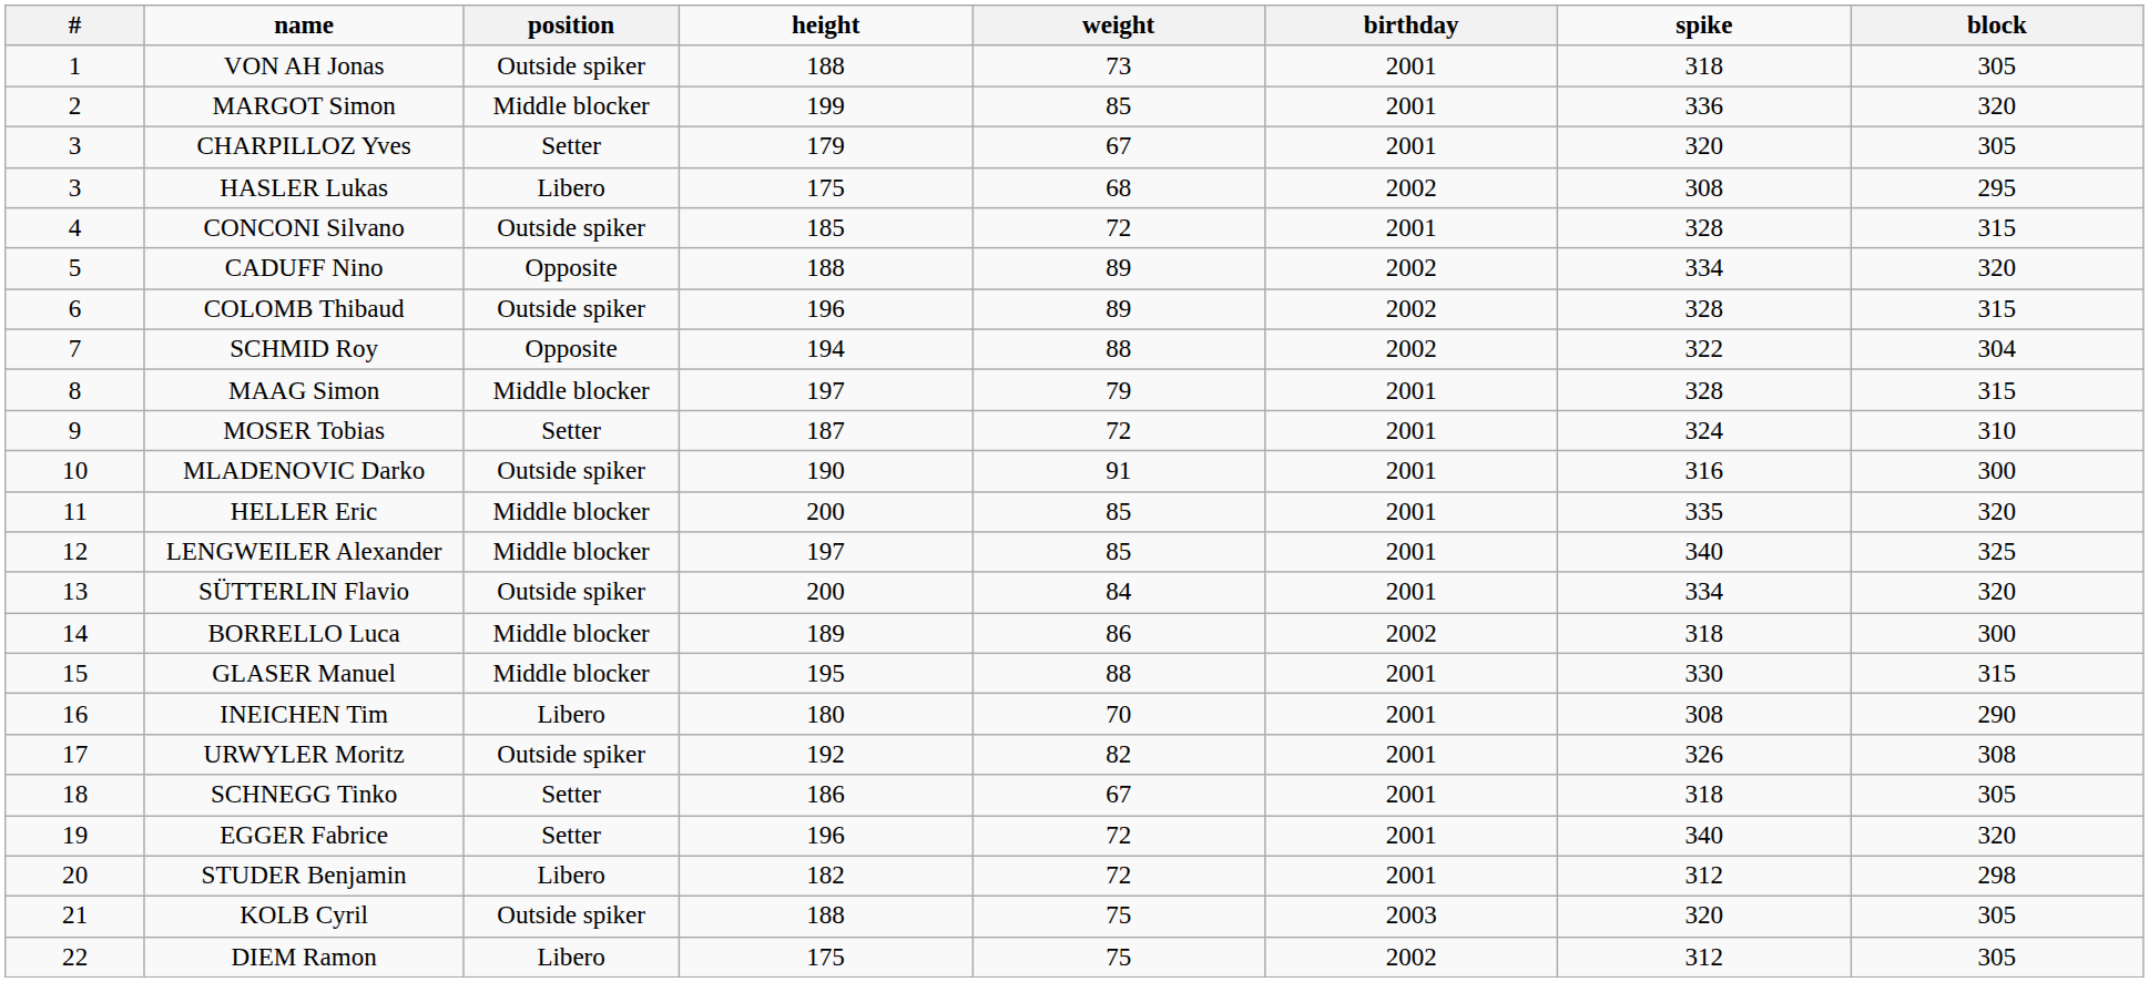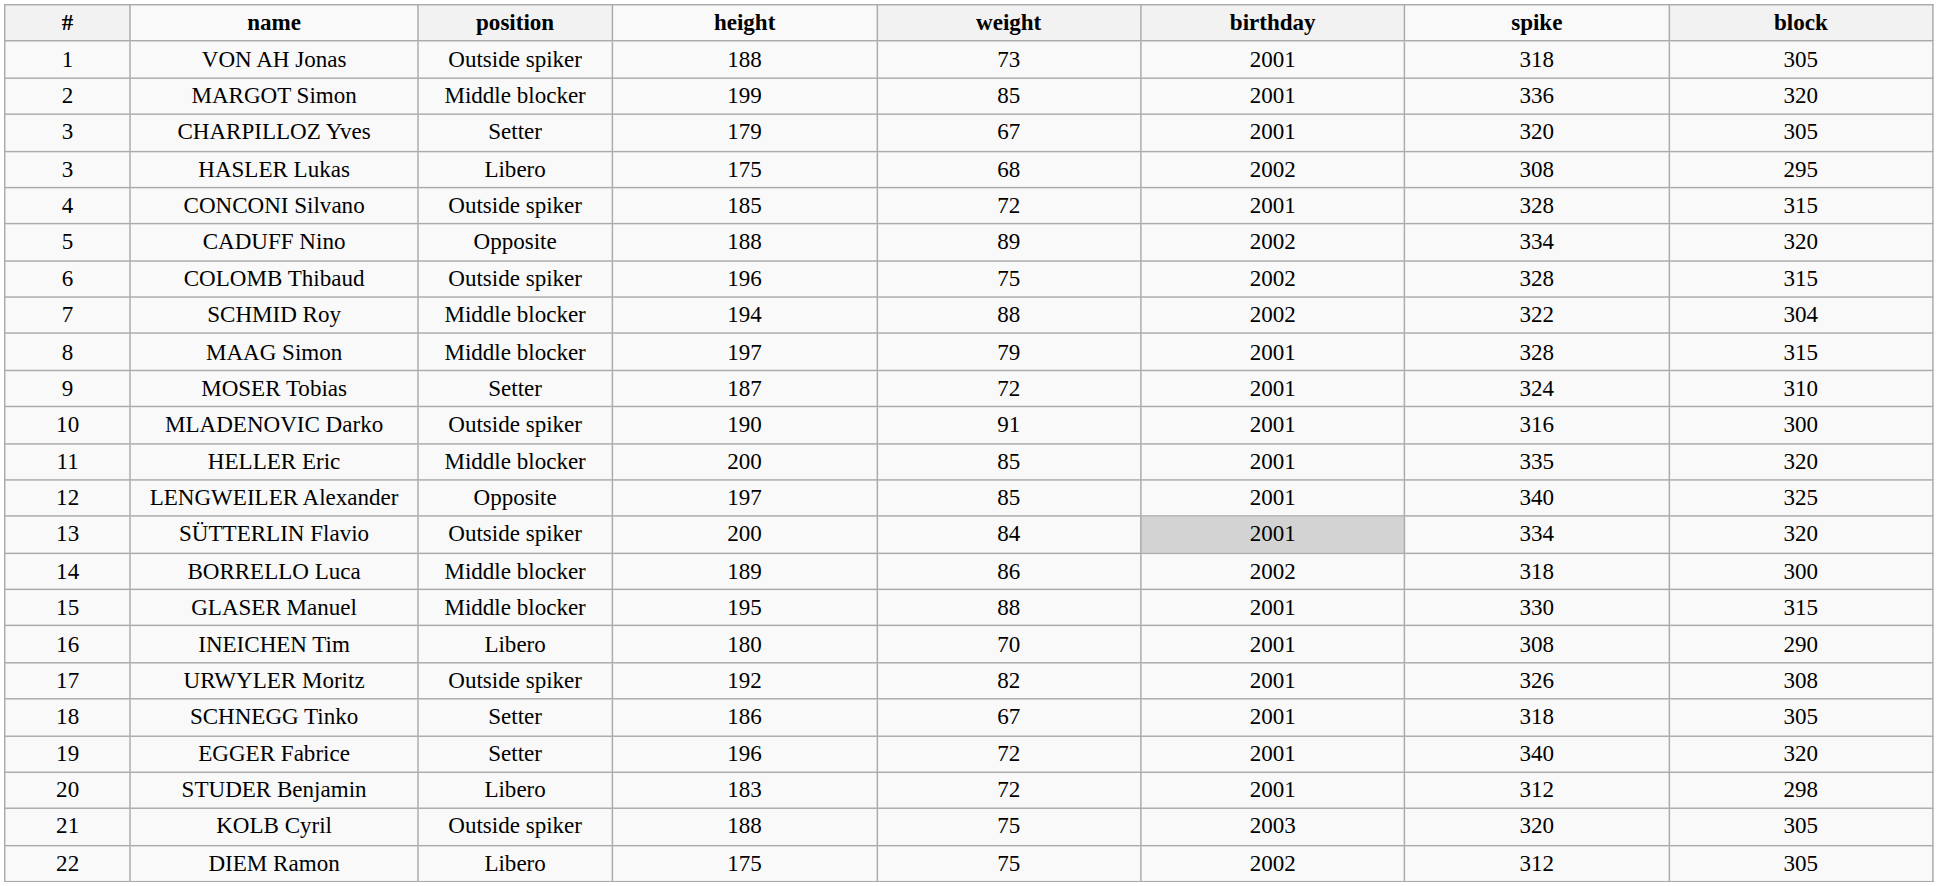COLOMB Thibaud | weight: 89 -> 75
SCHMID Roy | position: Opposite -> Middle blocker
LENGWEILER Alexander | position: Middle blocker -> Opposite
SÜTTERLIN Flavio | birthday: no background -> lightgrey background
STUDER Benjamin | height: 182 -> 183
